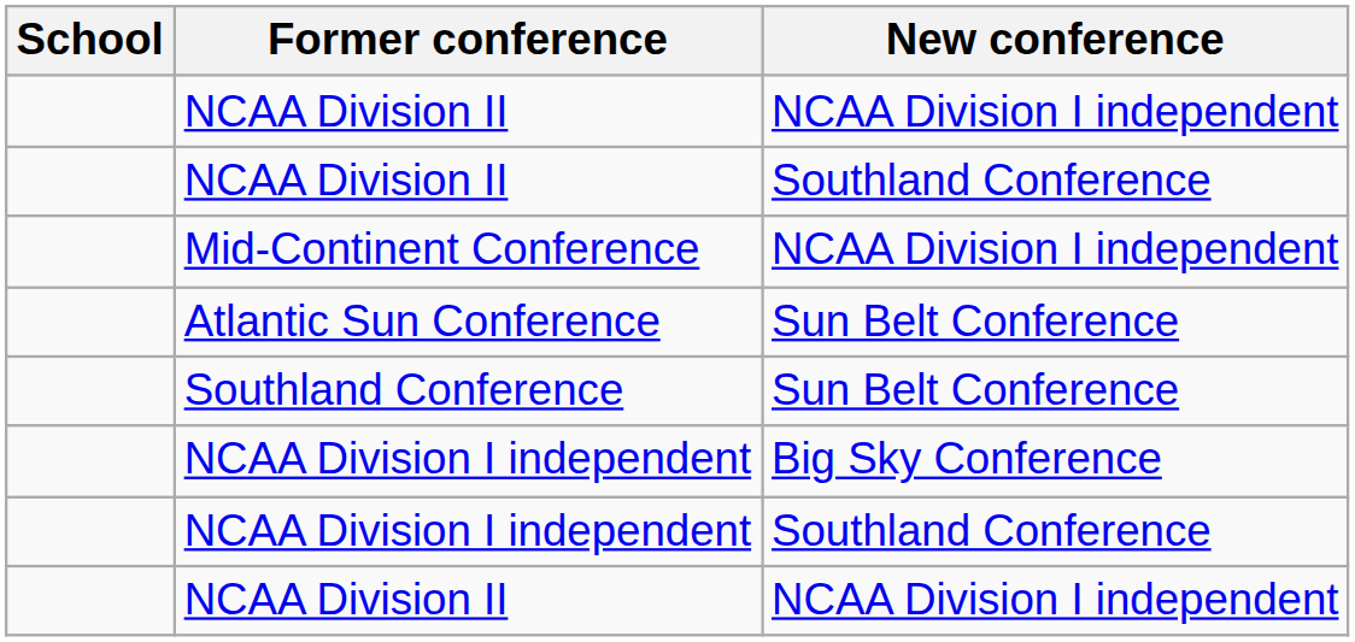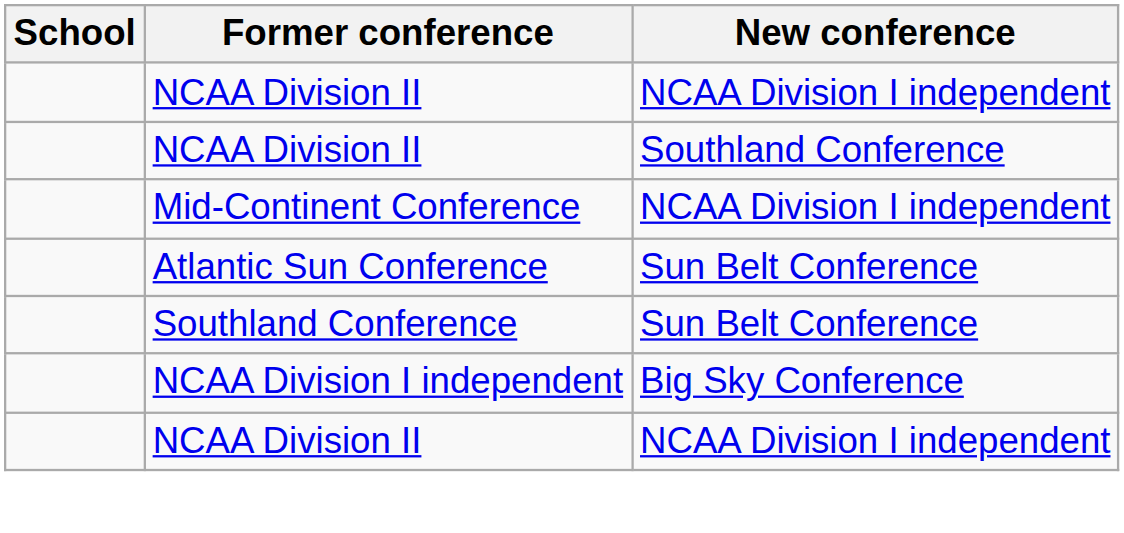- row: NCAA Division I independent | Southland Conference
